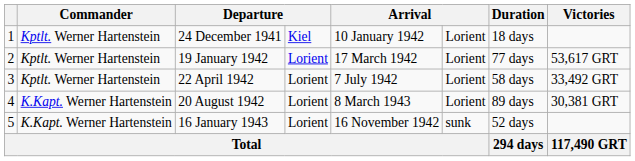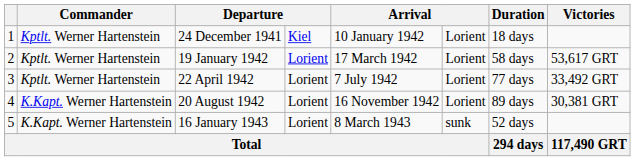19 January 1942 | Duration: 77 days -> 58 days
22 April 1942 | Duration: 58 days -> 77 days
20 August 1942 | column 5: 8 March 1943 -> 16 November 1942
16 January 1943 | column 5: 16 November 1942 -> 8 March 1943
